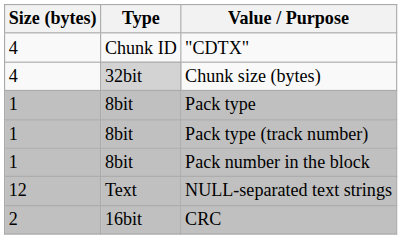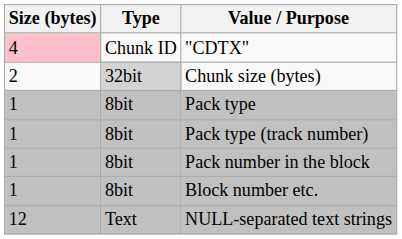"CDTX" | Size (bytes): no background -> pink background
Chunk size (bytes) | Size (bytes): 4 -> 2
+ row: 1 | 8bit | Block number etc.
- row: 2 | 16bit | CRC
